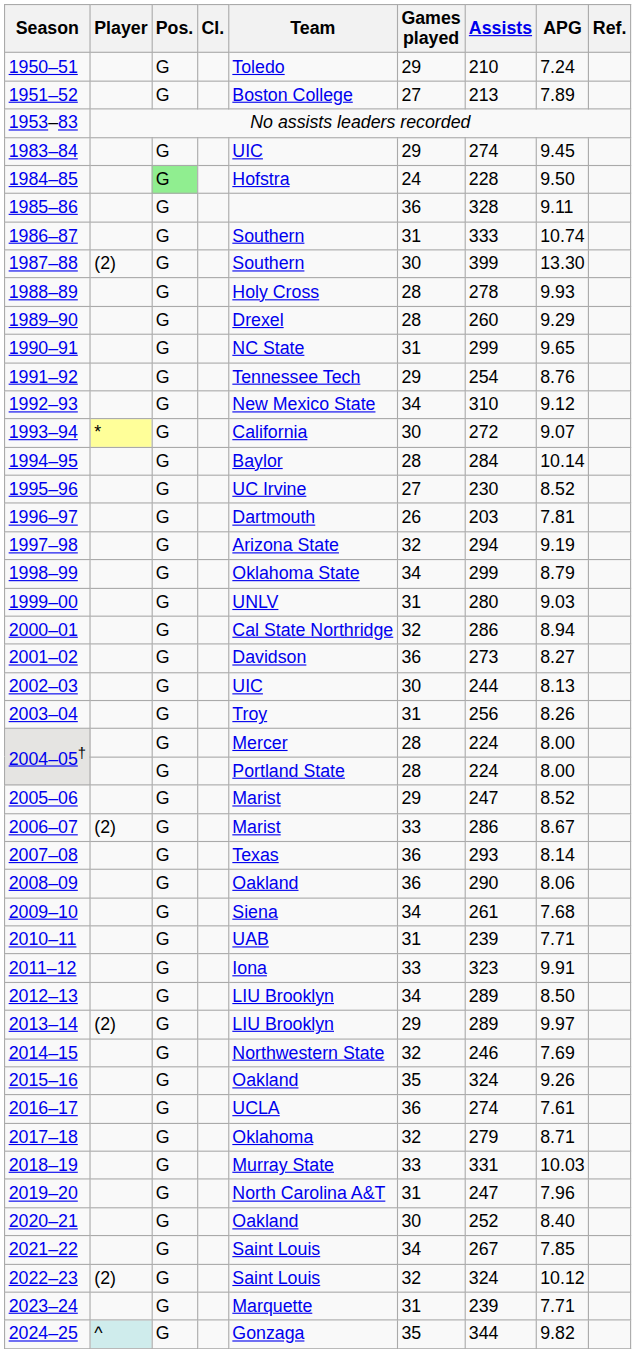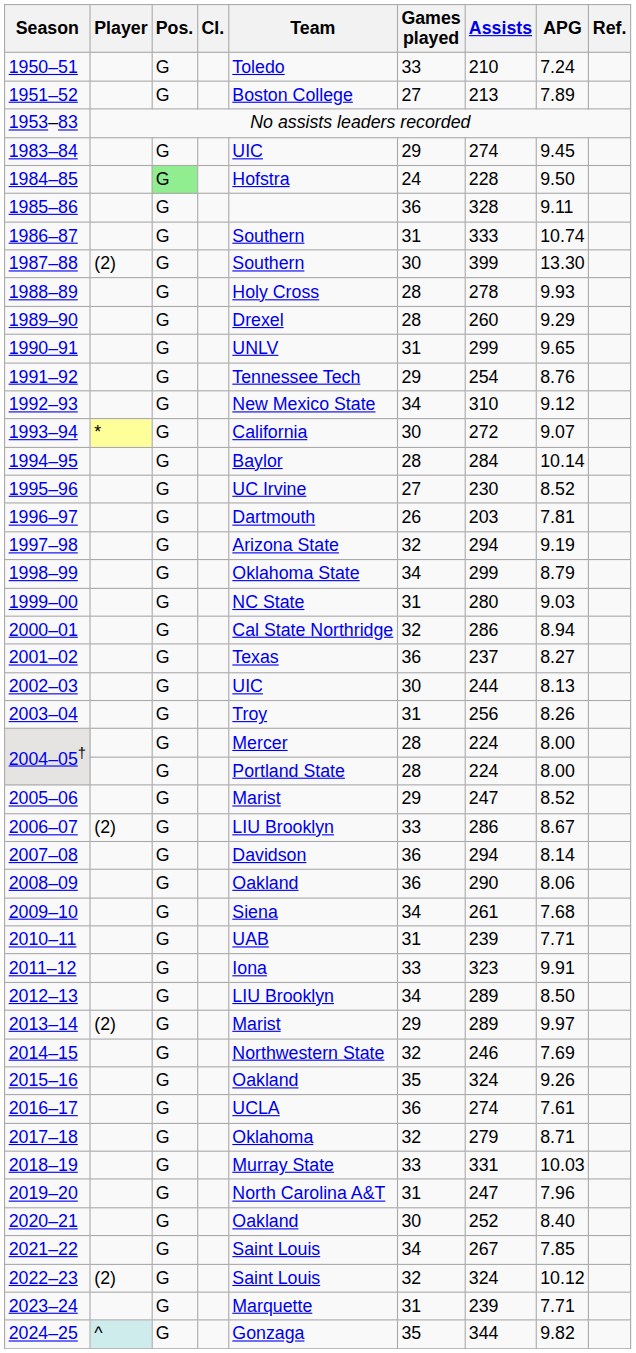1950–51 | Games played: 29 -> 33
1990–91 | Team: NC State -> UNLV
1999–00 | Team: UNLV -> NC State
2001–02 | Team: Davidson -> Texas
2001–02 | Assists: 273 -> 237
2006–07 | Team: Marist -> LIU Brooklyn
2007–08 | Team: Texas -> Davidson
2007–08 | Assists: 293 -> 294
2013–14 | Team: LIU Brooklyn -> Marist
